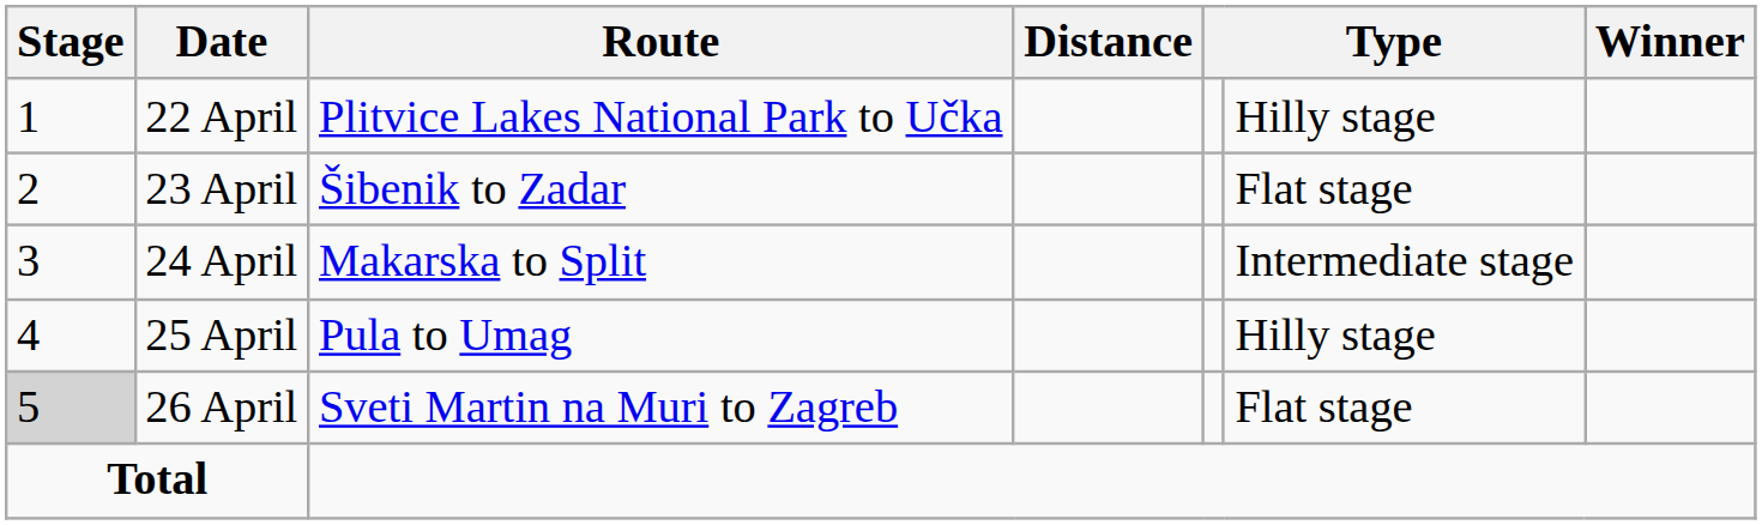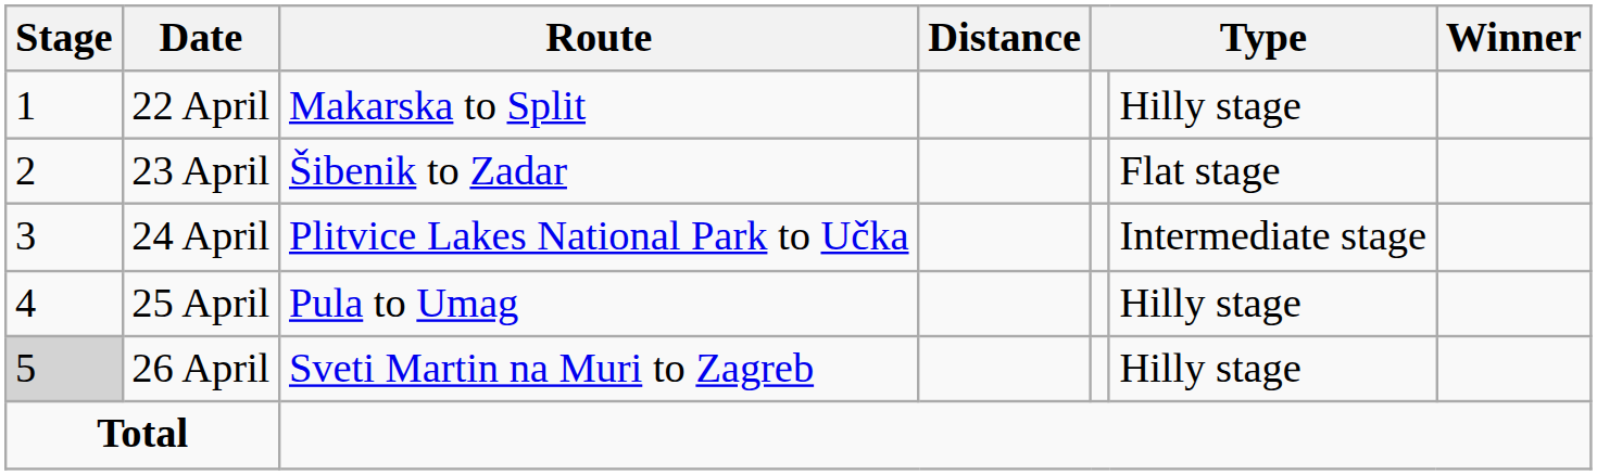22 April | Route: Plitvice Lakes National Park to Učka -> Makarska to Split
24 April | Route: Makarska to Split -> Plitvice Lakes National Park to Učka
26 April | column 6: Flat stage -> Hilly stage
